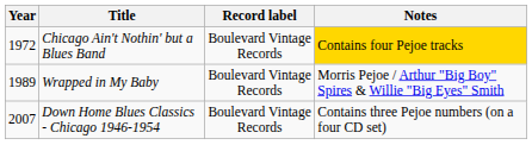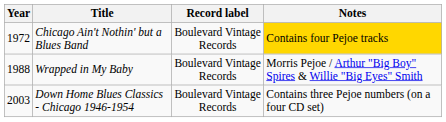Wrapped in My Baby | Year: 1989 -> 1988
Down Home Blues Classics - Chicago 1946-1954 | Year: 2007 -> 2003
